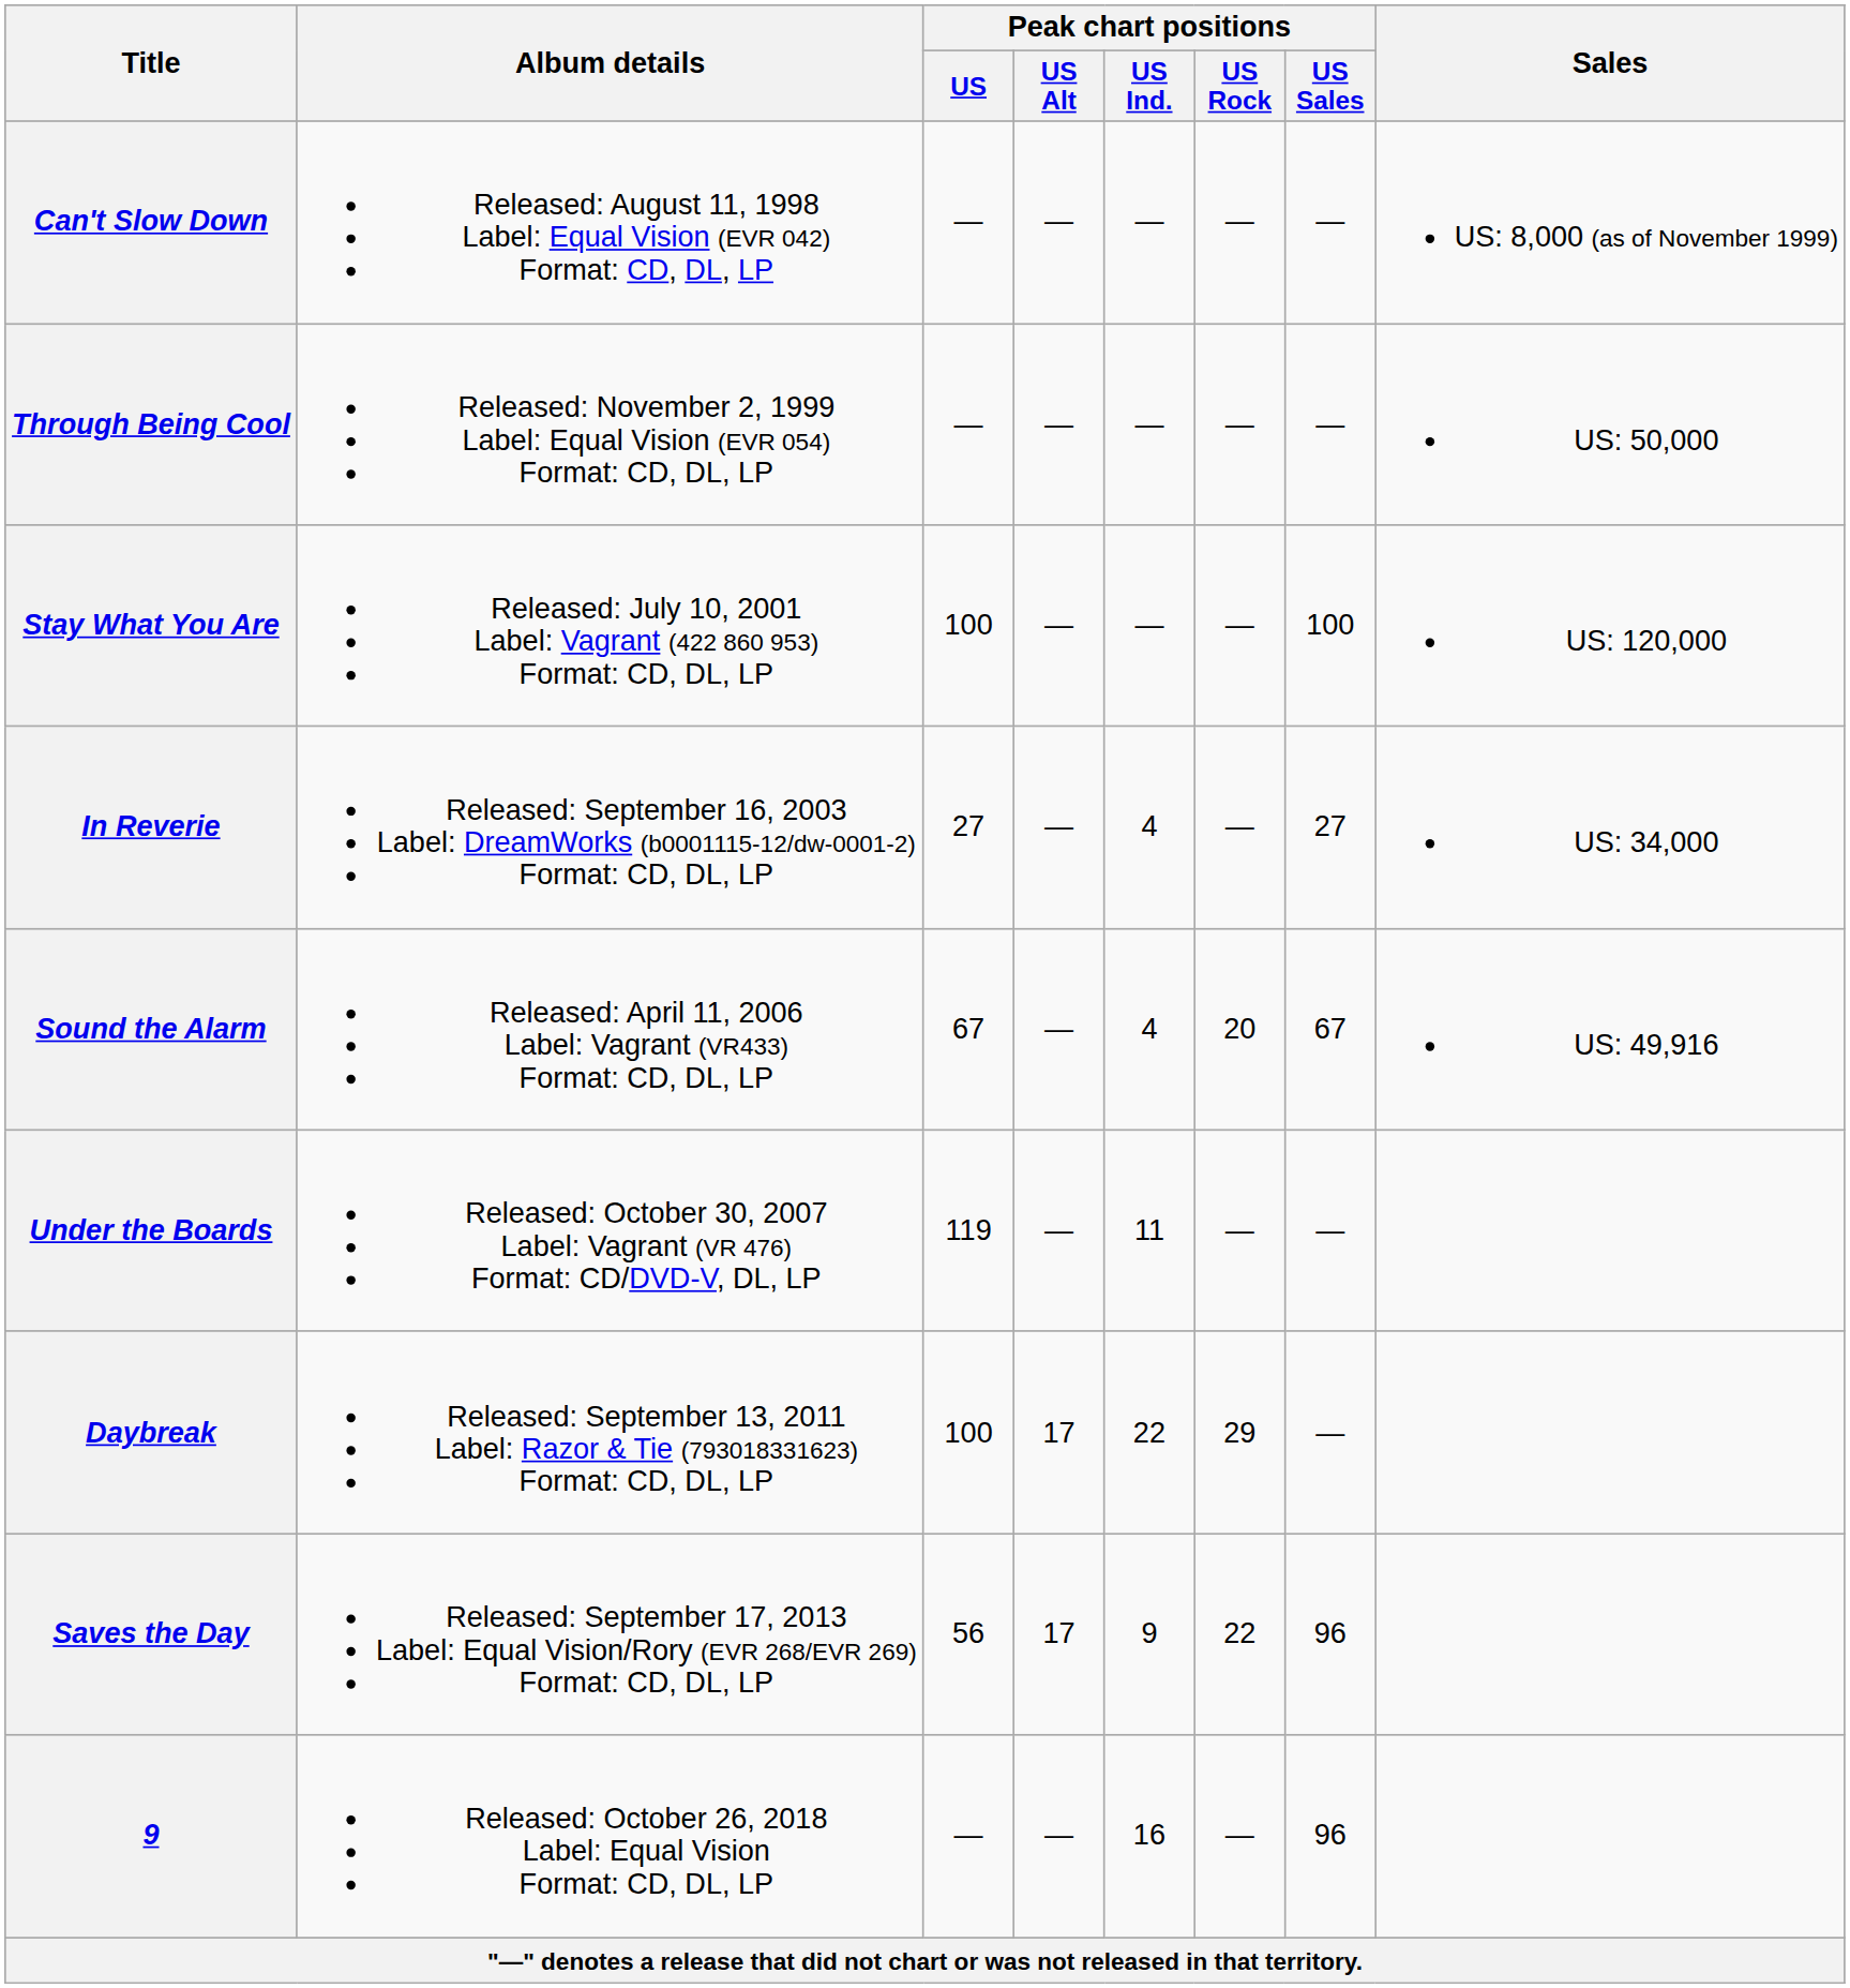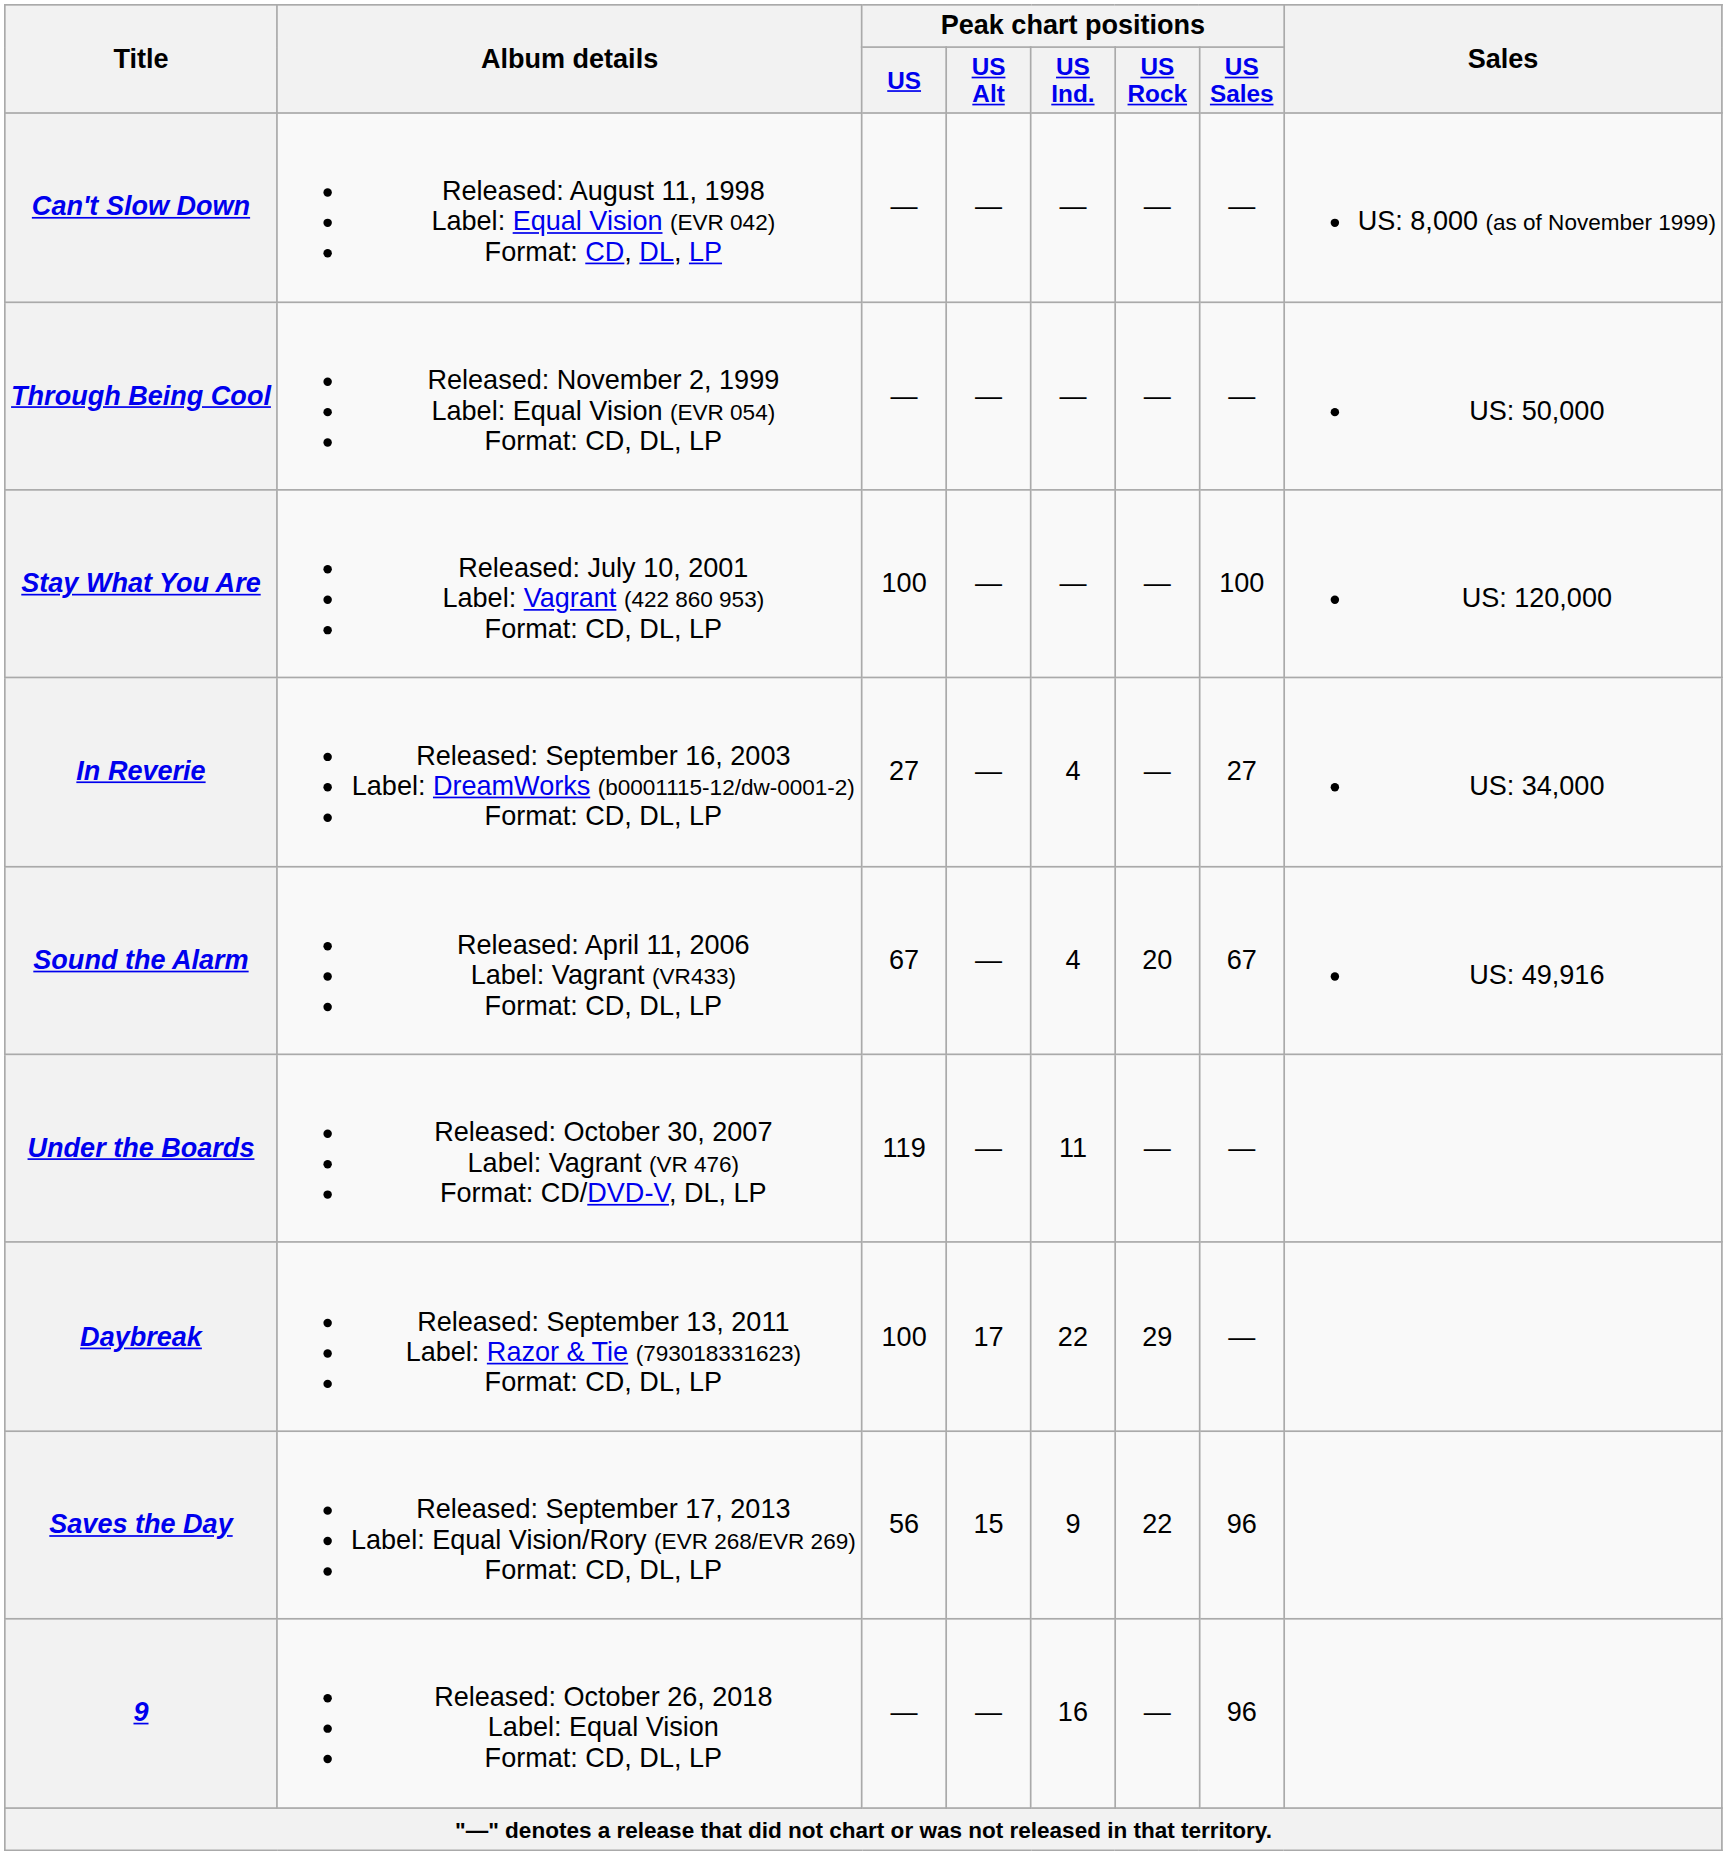Saves the Day | Peak chart positions / US Alt: 17 -> 15
